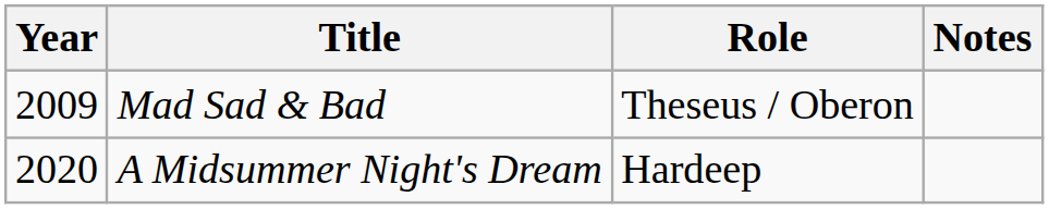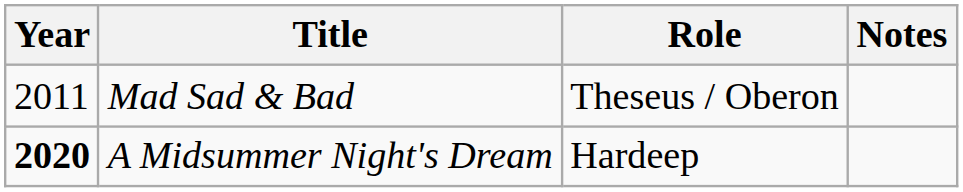Mad Sad & Bad | Year: 2009 -> 2011
A Midsummer Night's Dream | Year: normal -> bold
